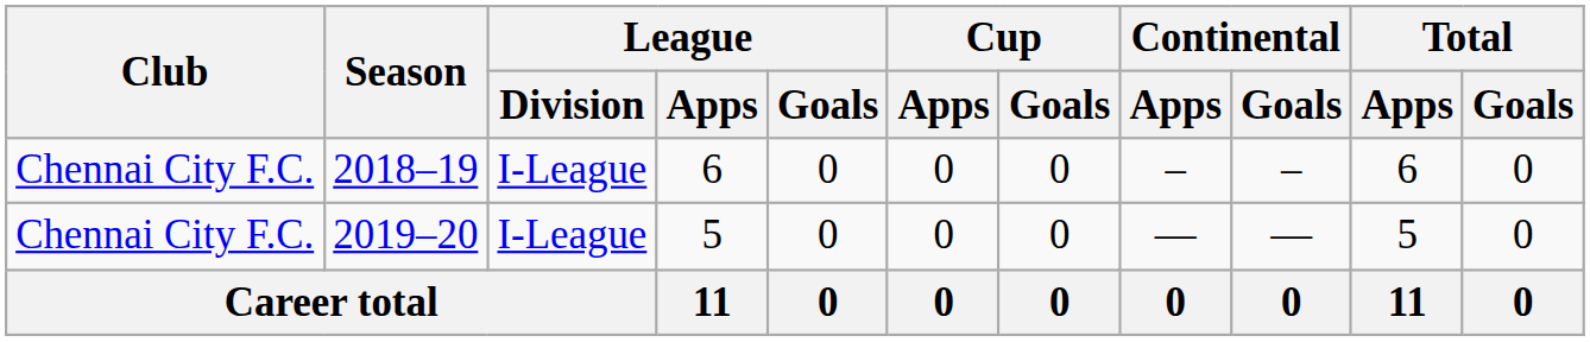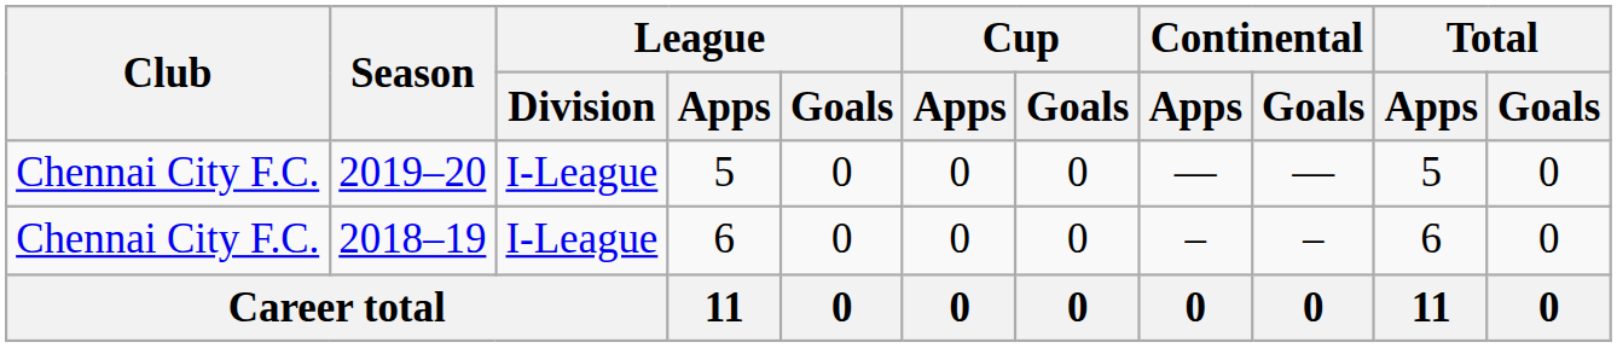rows swapped: 2018–19 <-> 2019–20
